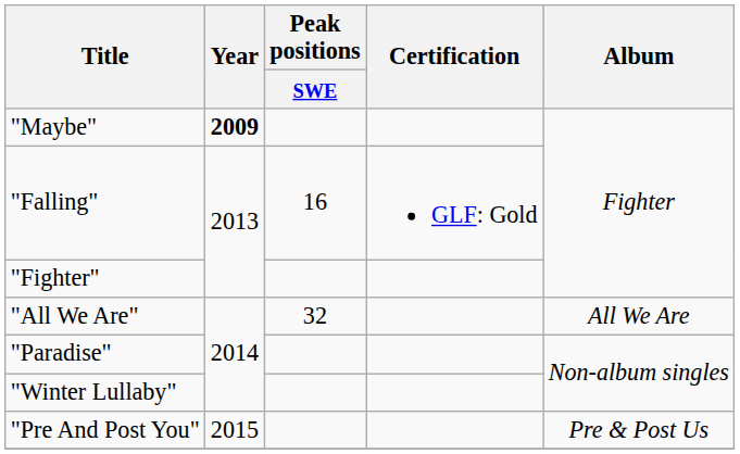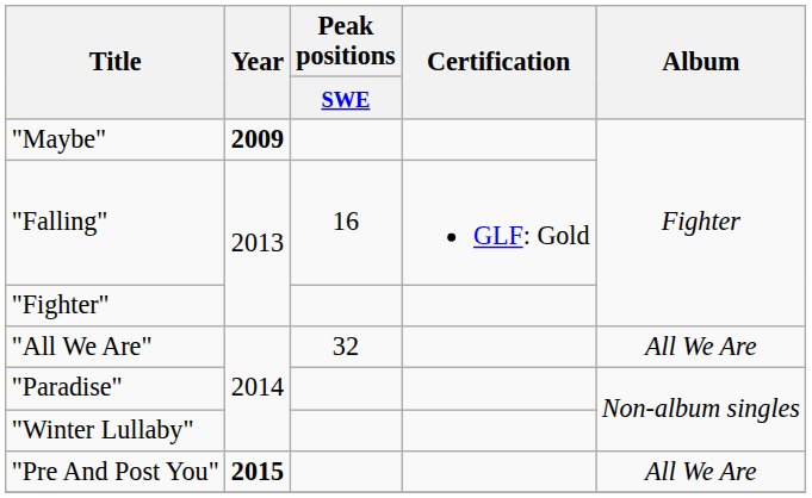"Pre And Post You" | Year: normal -> bold
"Pre And Post You" | Album: Pre & Post Us -> All We Are
